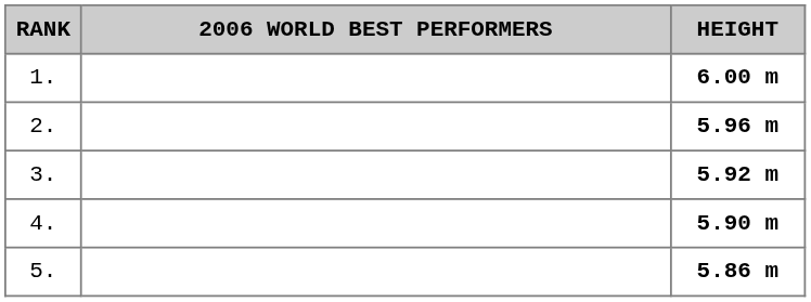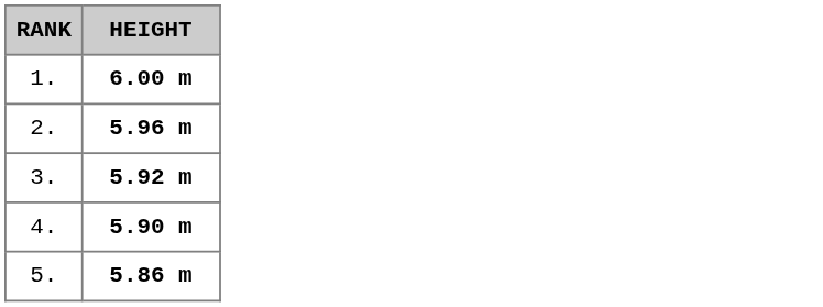- column: 2006 WORLD BEST PERFORMERS
